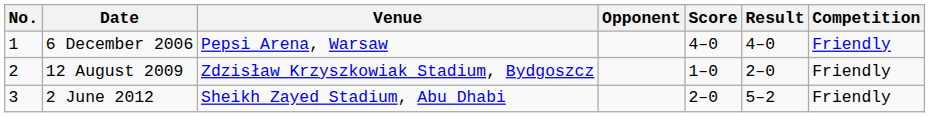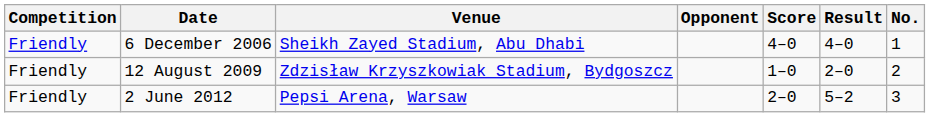columns swapped: No. <-> Competition
6 December 2006 | Venue: Pepsi Arena, Warsaw -> Sheikh Zayed Stadium, Abu Dhabi
2 June 2012 | Venue: Sheikh Zayed Stadium, Abu Dhabi -> Pepsi Arena, Warsaw
